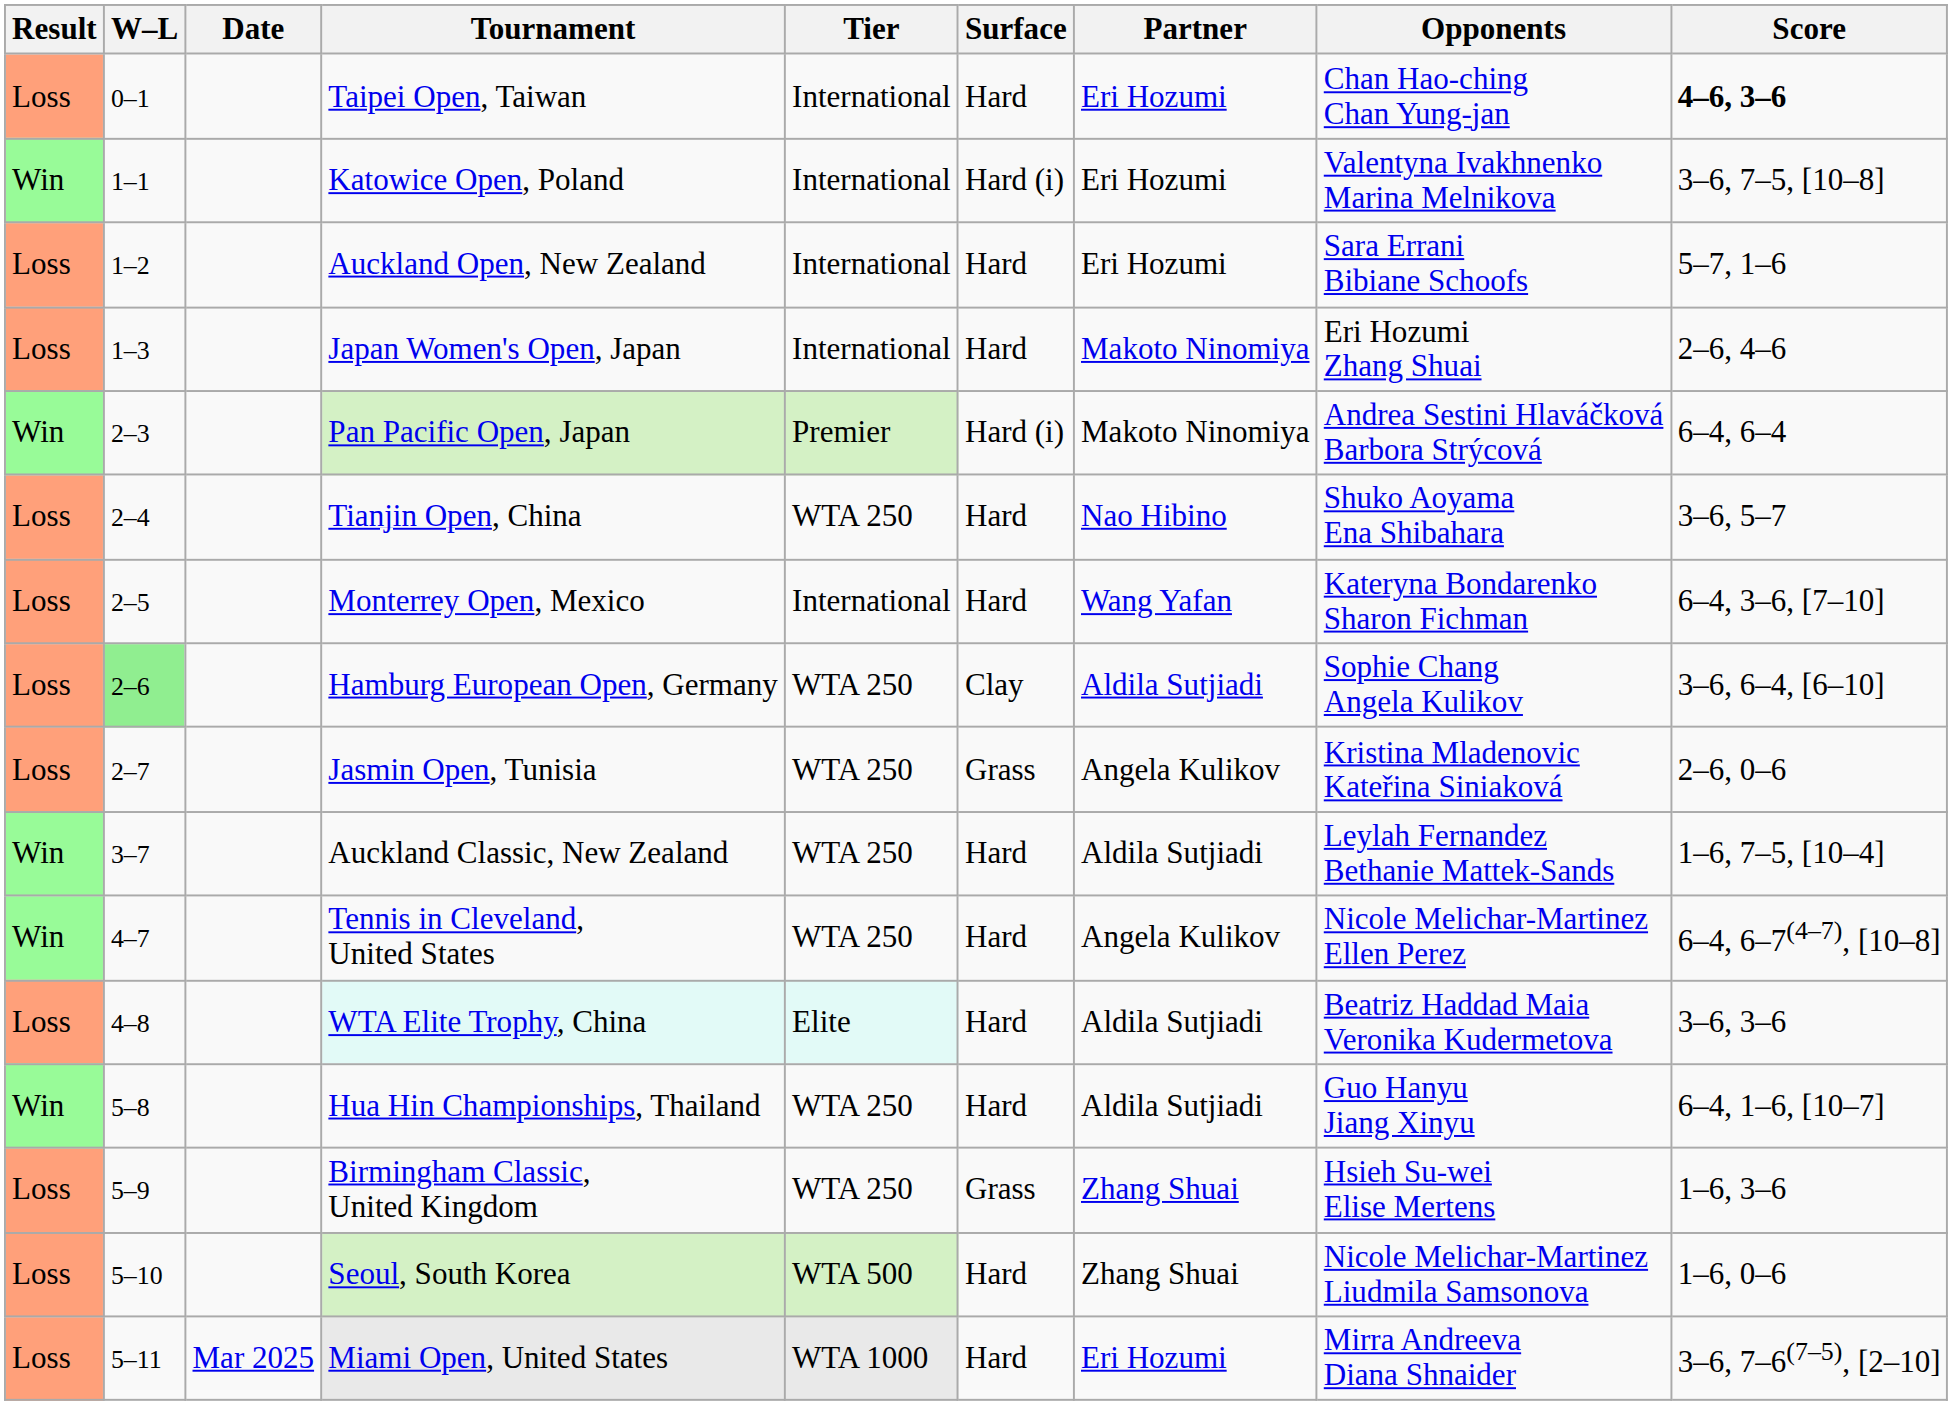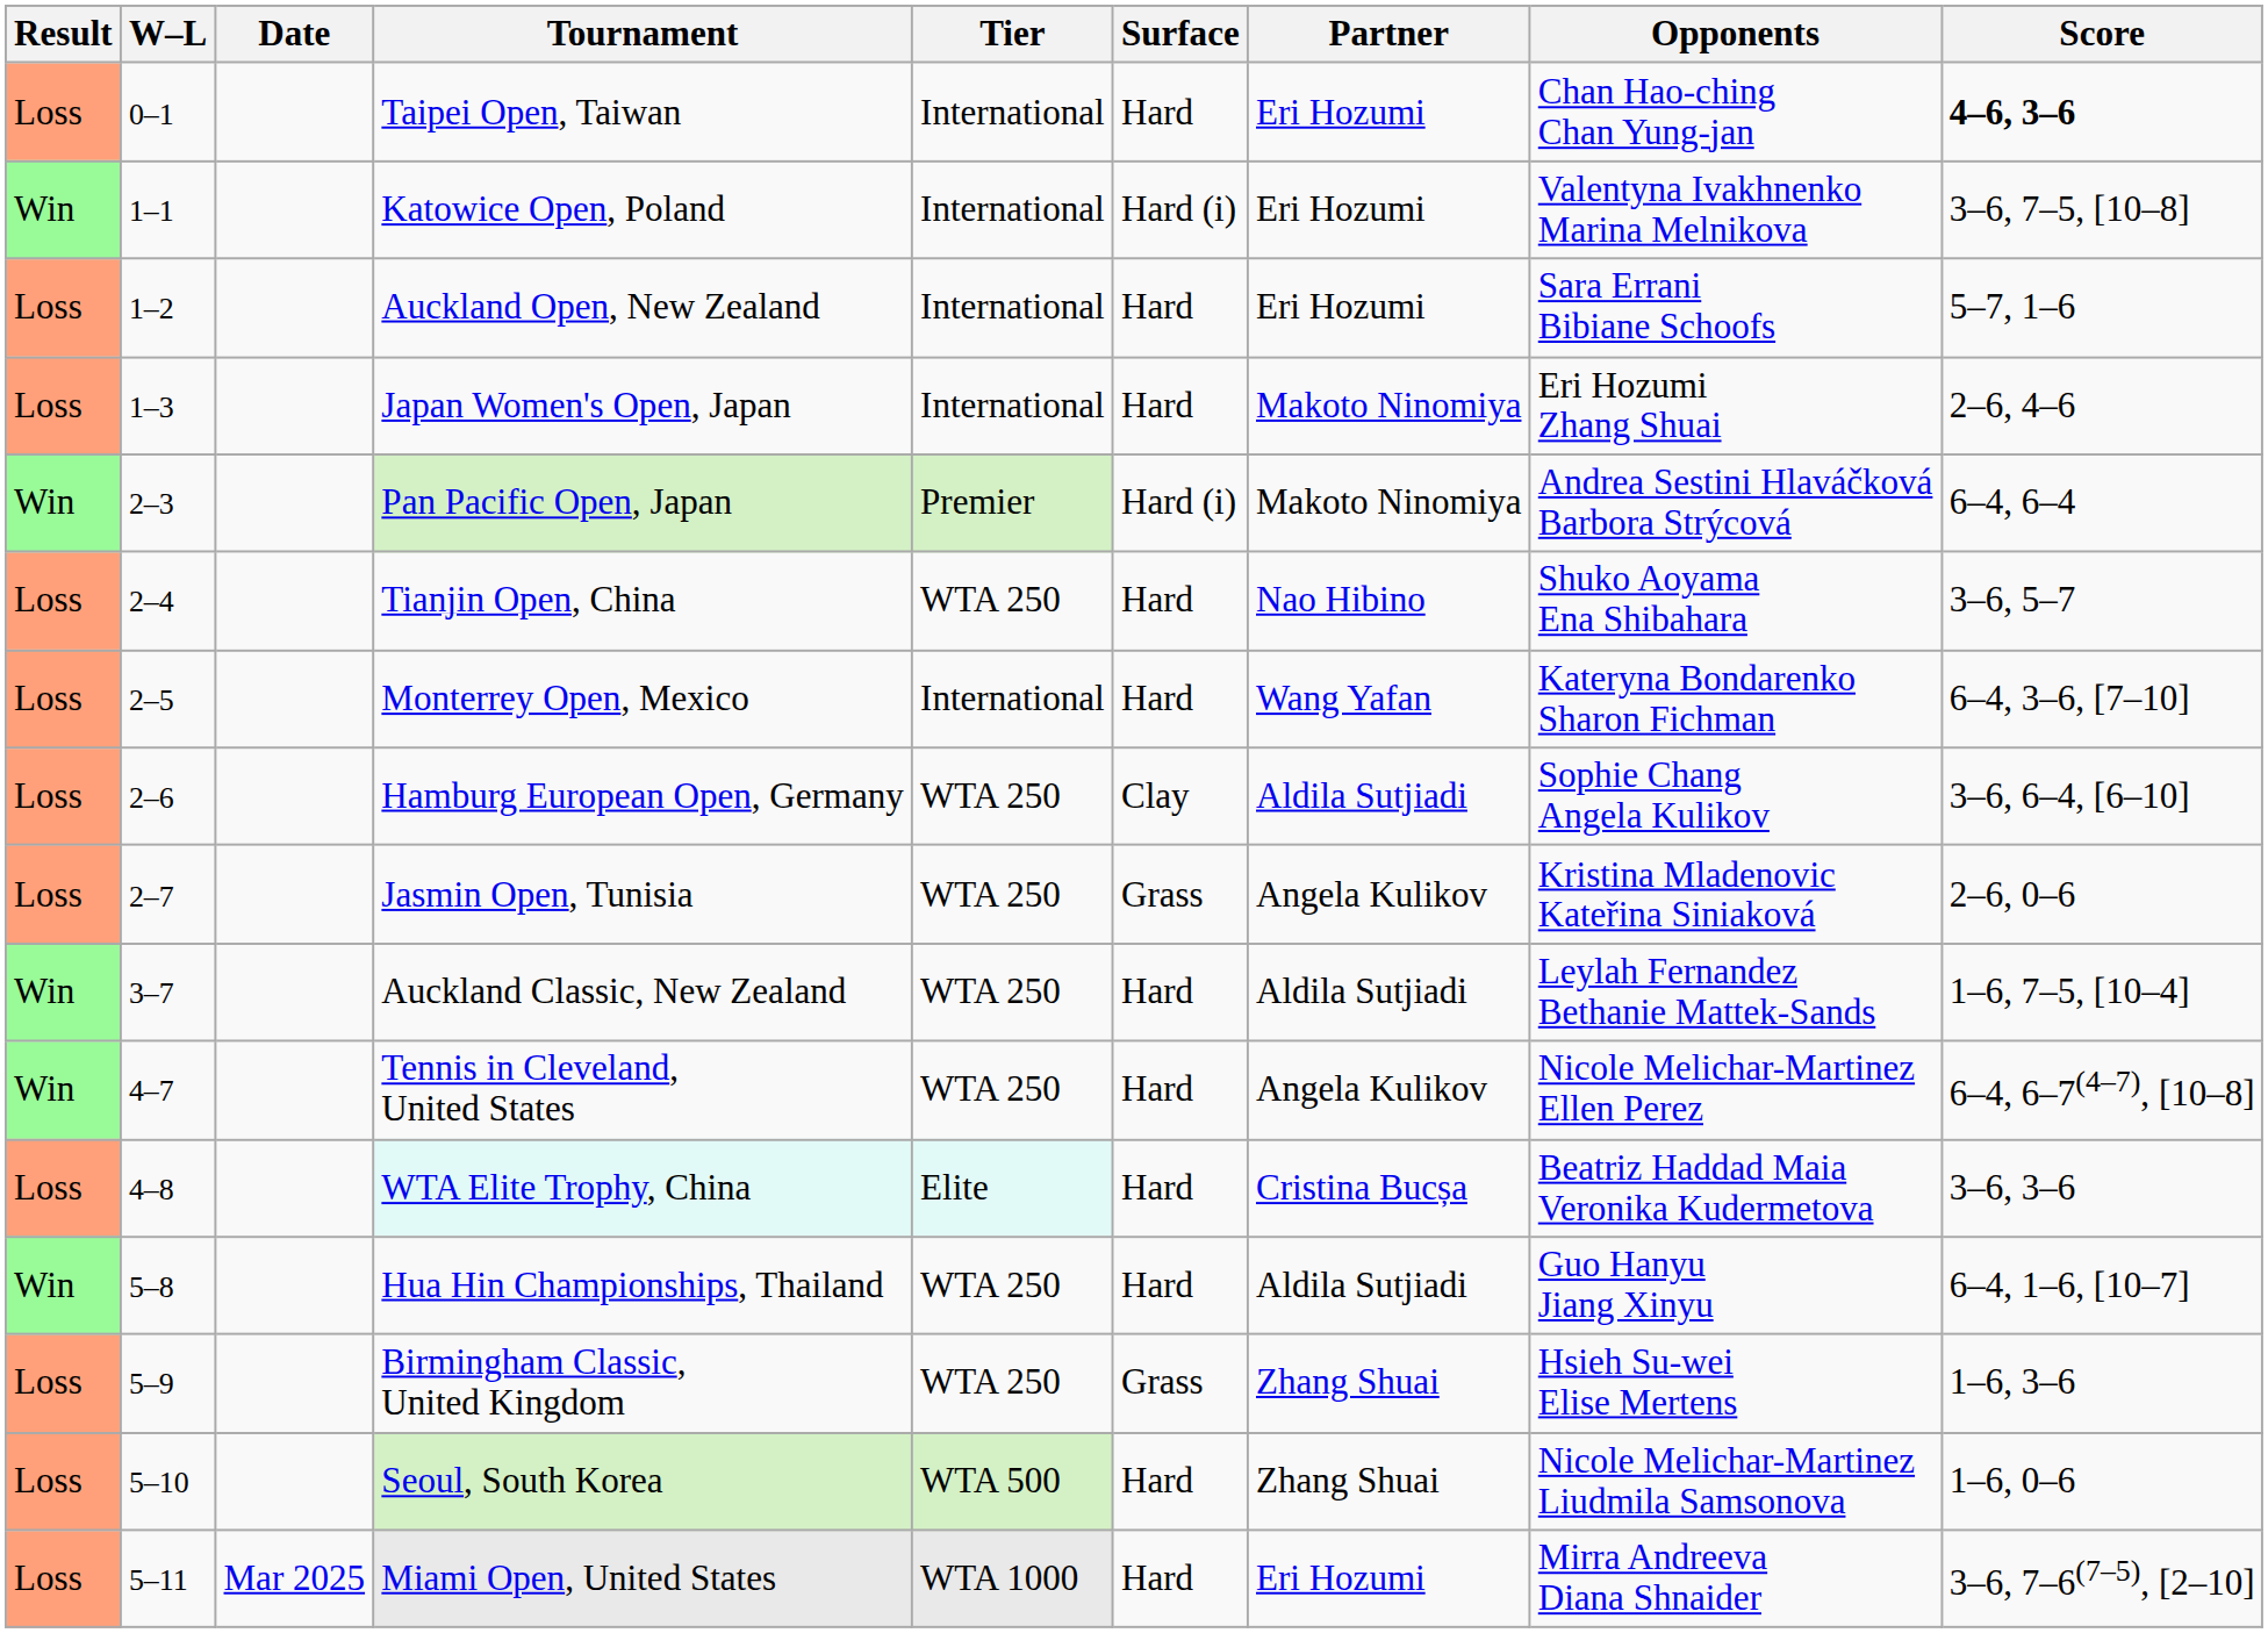Hamburg European Open, Germany | W–L: lightgreen background -> no background
WTA Elite Trophy, China | Partner: Aldila Sutjiadi -> Cristina Bucșa
